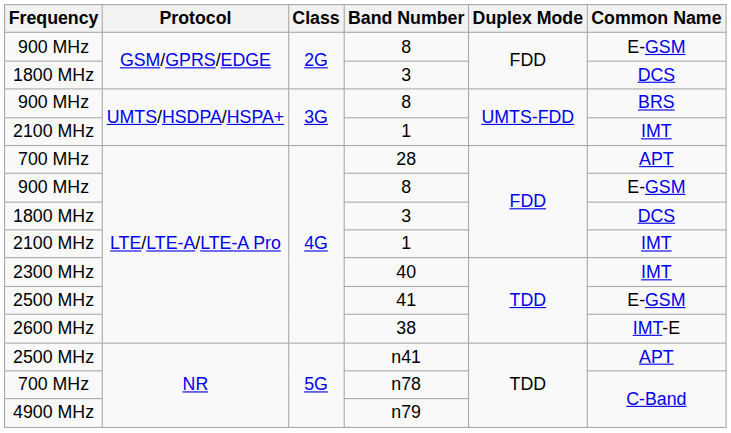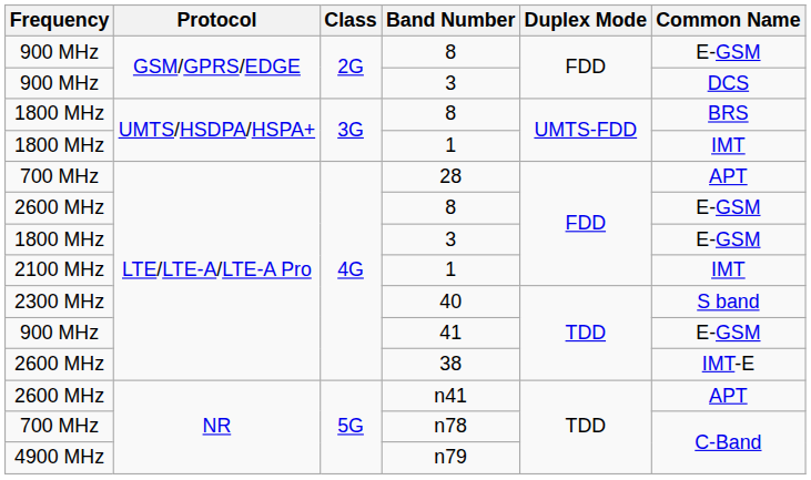GSM/GPRS/EDGE / 3 | Frequency: 1800 MHz -> 900 MHz
UMTS/HSDPA/HSPA+ / 8 | Frequency: 900 MHz -> 1800 MHz
UMTS/HSDPA/HSPA+ / 1 | Frequency: 2100 MHz -> 1800 MHz
LTE/LTE-A/LTE-A Pro / 8 | Frequency: 900 MHz -> 2600 MHz
LTE/LTE-A/LTE-A Pro / 3 | Common Name: DCS -> E-GSM
40 | Common Name: IMT -> S band
41 | Frequency: 2500 MHz -> 900 MHz
n41 | Frequency: 2500 MHz -> 2600 MHz
